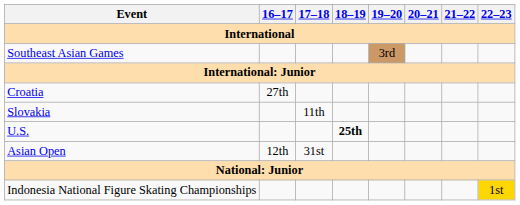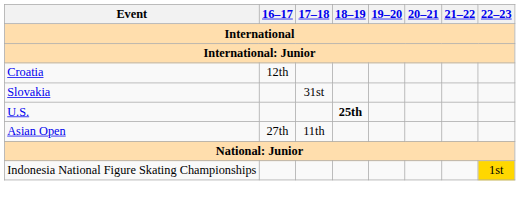- row: Southeast Asian Games | 3rd
Croatia | 16–17: 27th -> 12th
Slovakia | 17–18: 11th -> 31st
Asian Open | 16–17: 12th -> 27th
Asian Open | 17–18: 31st -> 11th
